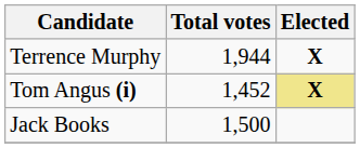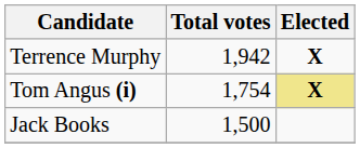Terrence Murphy | Total votes: 1,944 -> 1,942
Tom Angus (i) | Total votes: 1,452 -> 1,754
